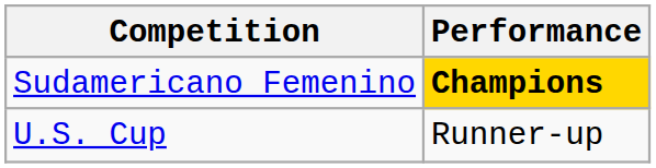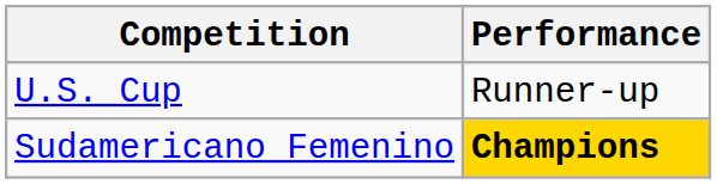rows swapped: Sudamericano Femenino <-> U.S. Cup
